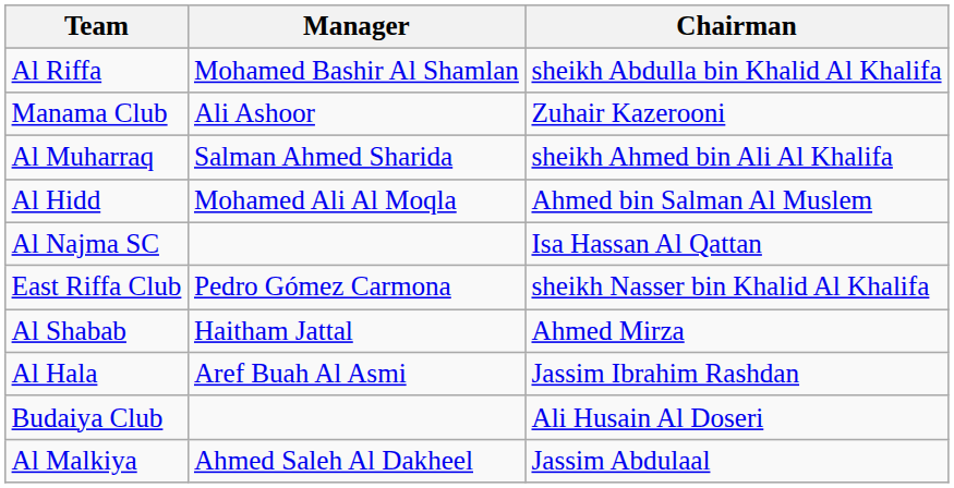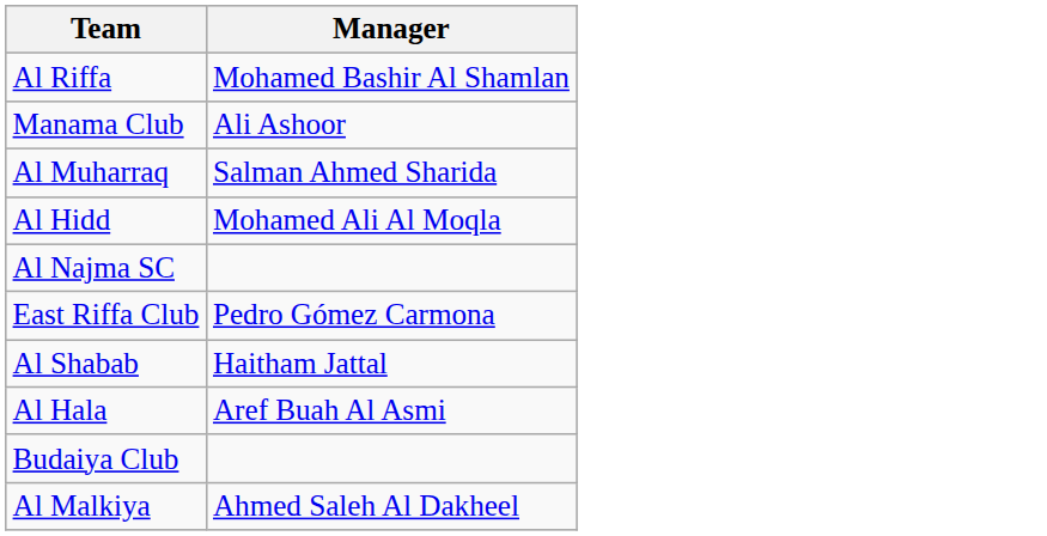- column: Chairman | sheikh Abdulla bin Khalid Al Khalifa | Zuhair Kazerooni | sheikh Ahmed bin Ali Al Khalifa | Ahmed bin Salman Al Muslem | Isa Hassan Al Qattan | sheikh Nasser bin Khalid Al Khalifa | Ahmed Mirza | Jassim Ibrahim Rashdan | Ali Husain Al Doseri | Jassim Abdulaal
